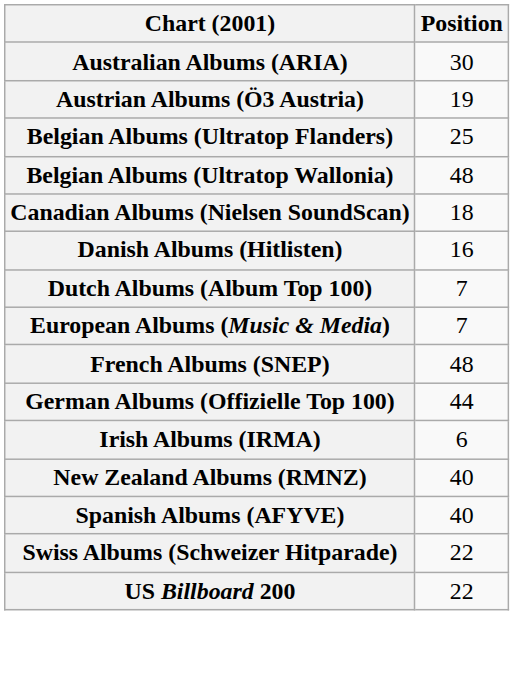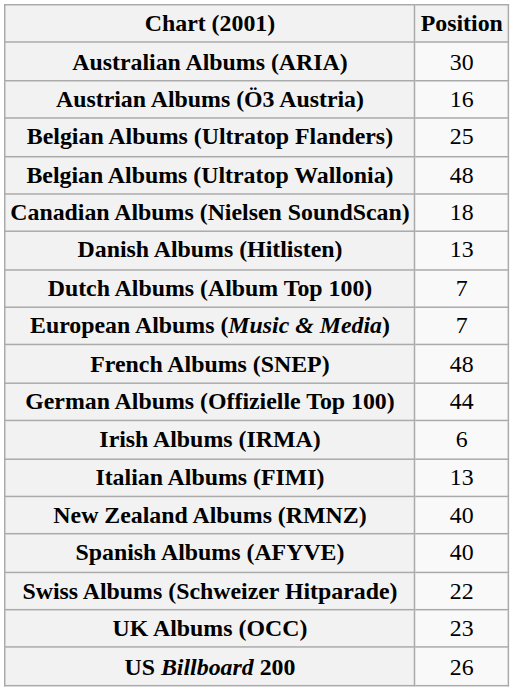Austrian Albums (Ö3 Austria) | Position: 19 -> 16
Danish Albums (Hitlisten) | Position: 16 -> 13
+ row: Italian Albums (FIMI) | 13
+ row: UK Albums (OCC) | 23
US Billboard 200 | Position: 22 -> 26
